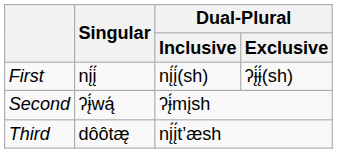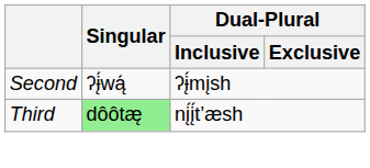- row: First | nį́į́ | nį́į́(sh) | ʔɨ̨́ɨ̨́(sh)
Third | Singular: no background -> lightgreen background
